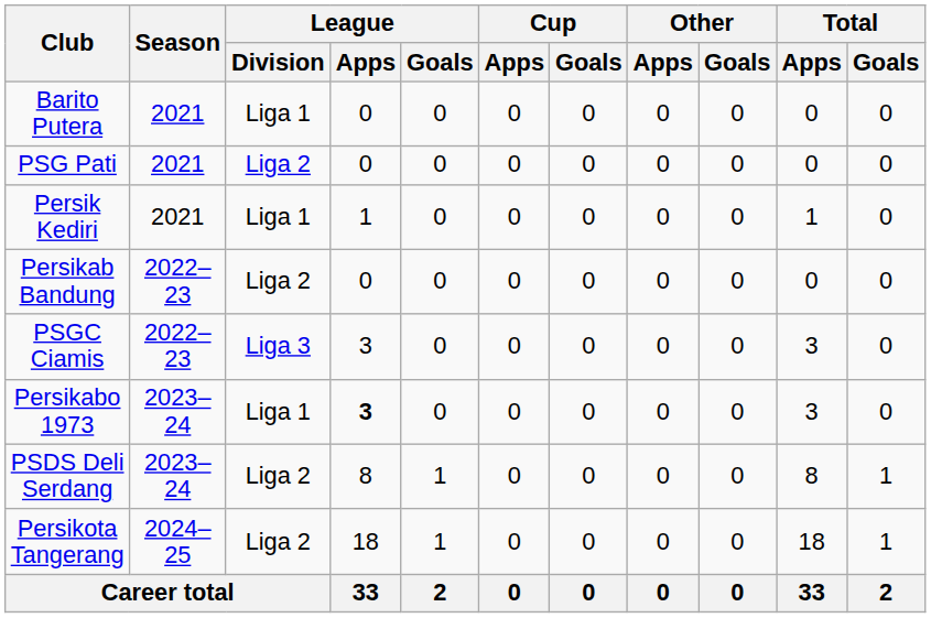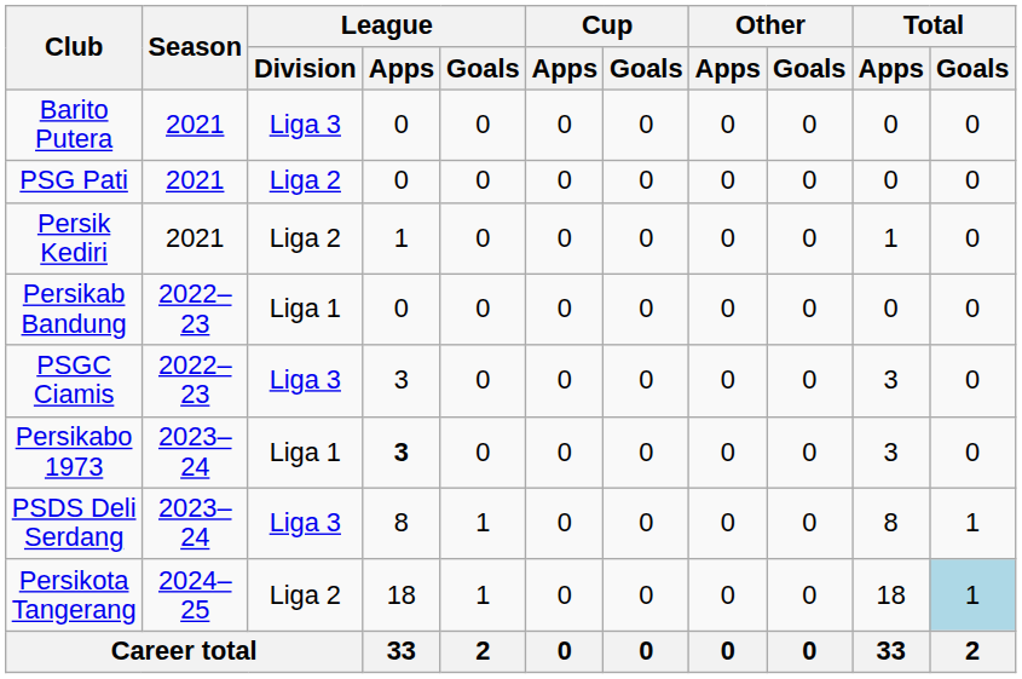Barito Putera | League / Division: Liga 1 -> Liga 3
Persik Kediri | League / Division: Liga 1 -> Liga 2
Persikab Bandung | League / Division: Liga 2 -> Liga 1
PSDS Deli Serdang | League / Division: Liga 2 -> Liga 3
Persikota Tangerang | Total / Goals: no background -> lightblue background
